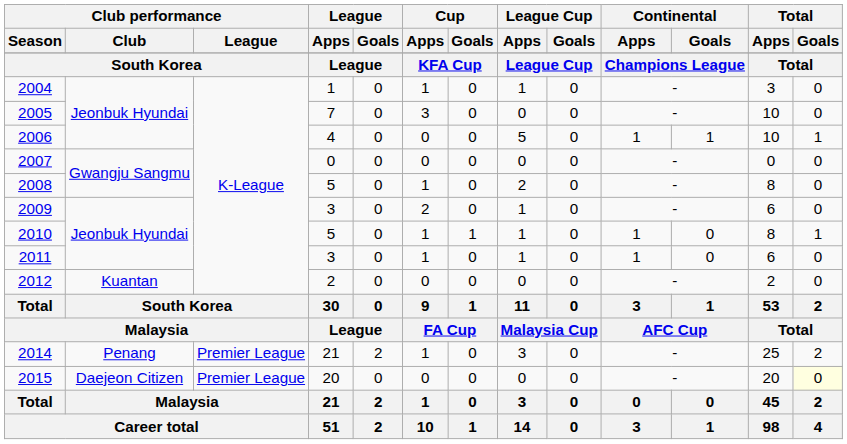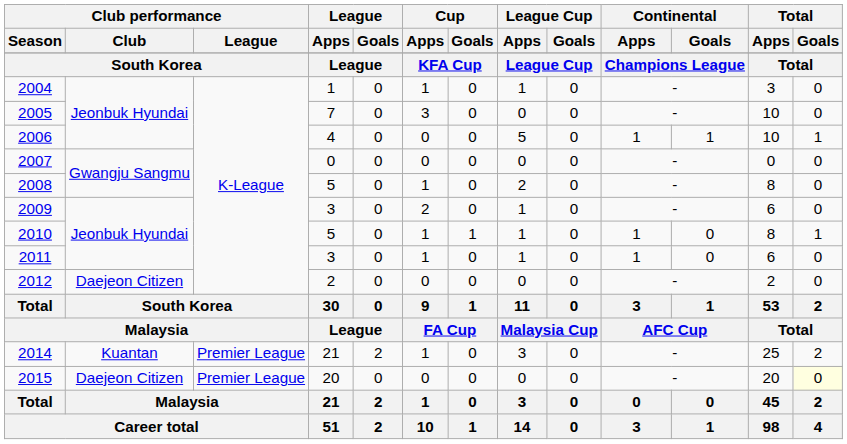2012 | Club performance / Club: Kuantan -> Daejeon Citizen
2014 | Club performance / Club: Penang -> Kuantan
